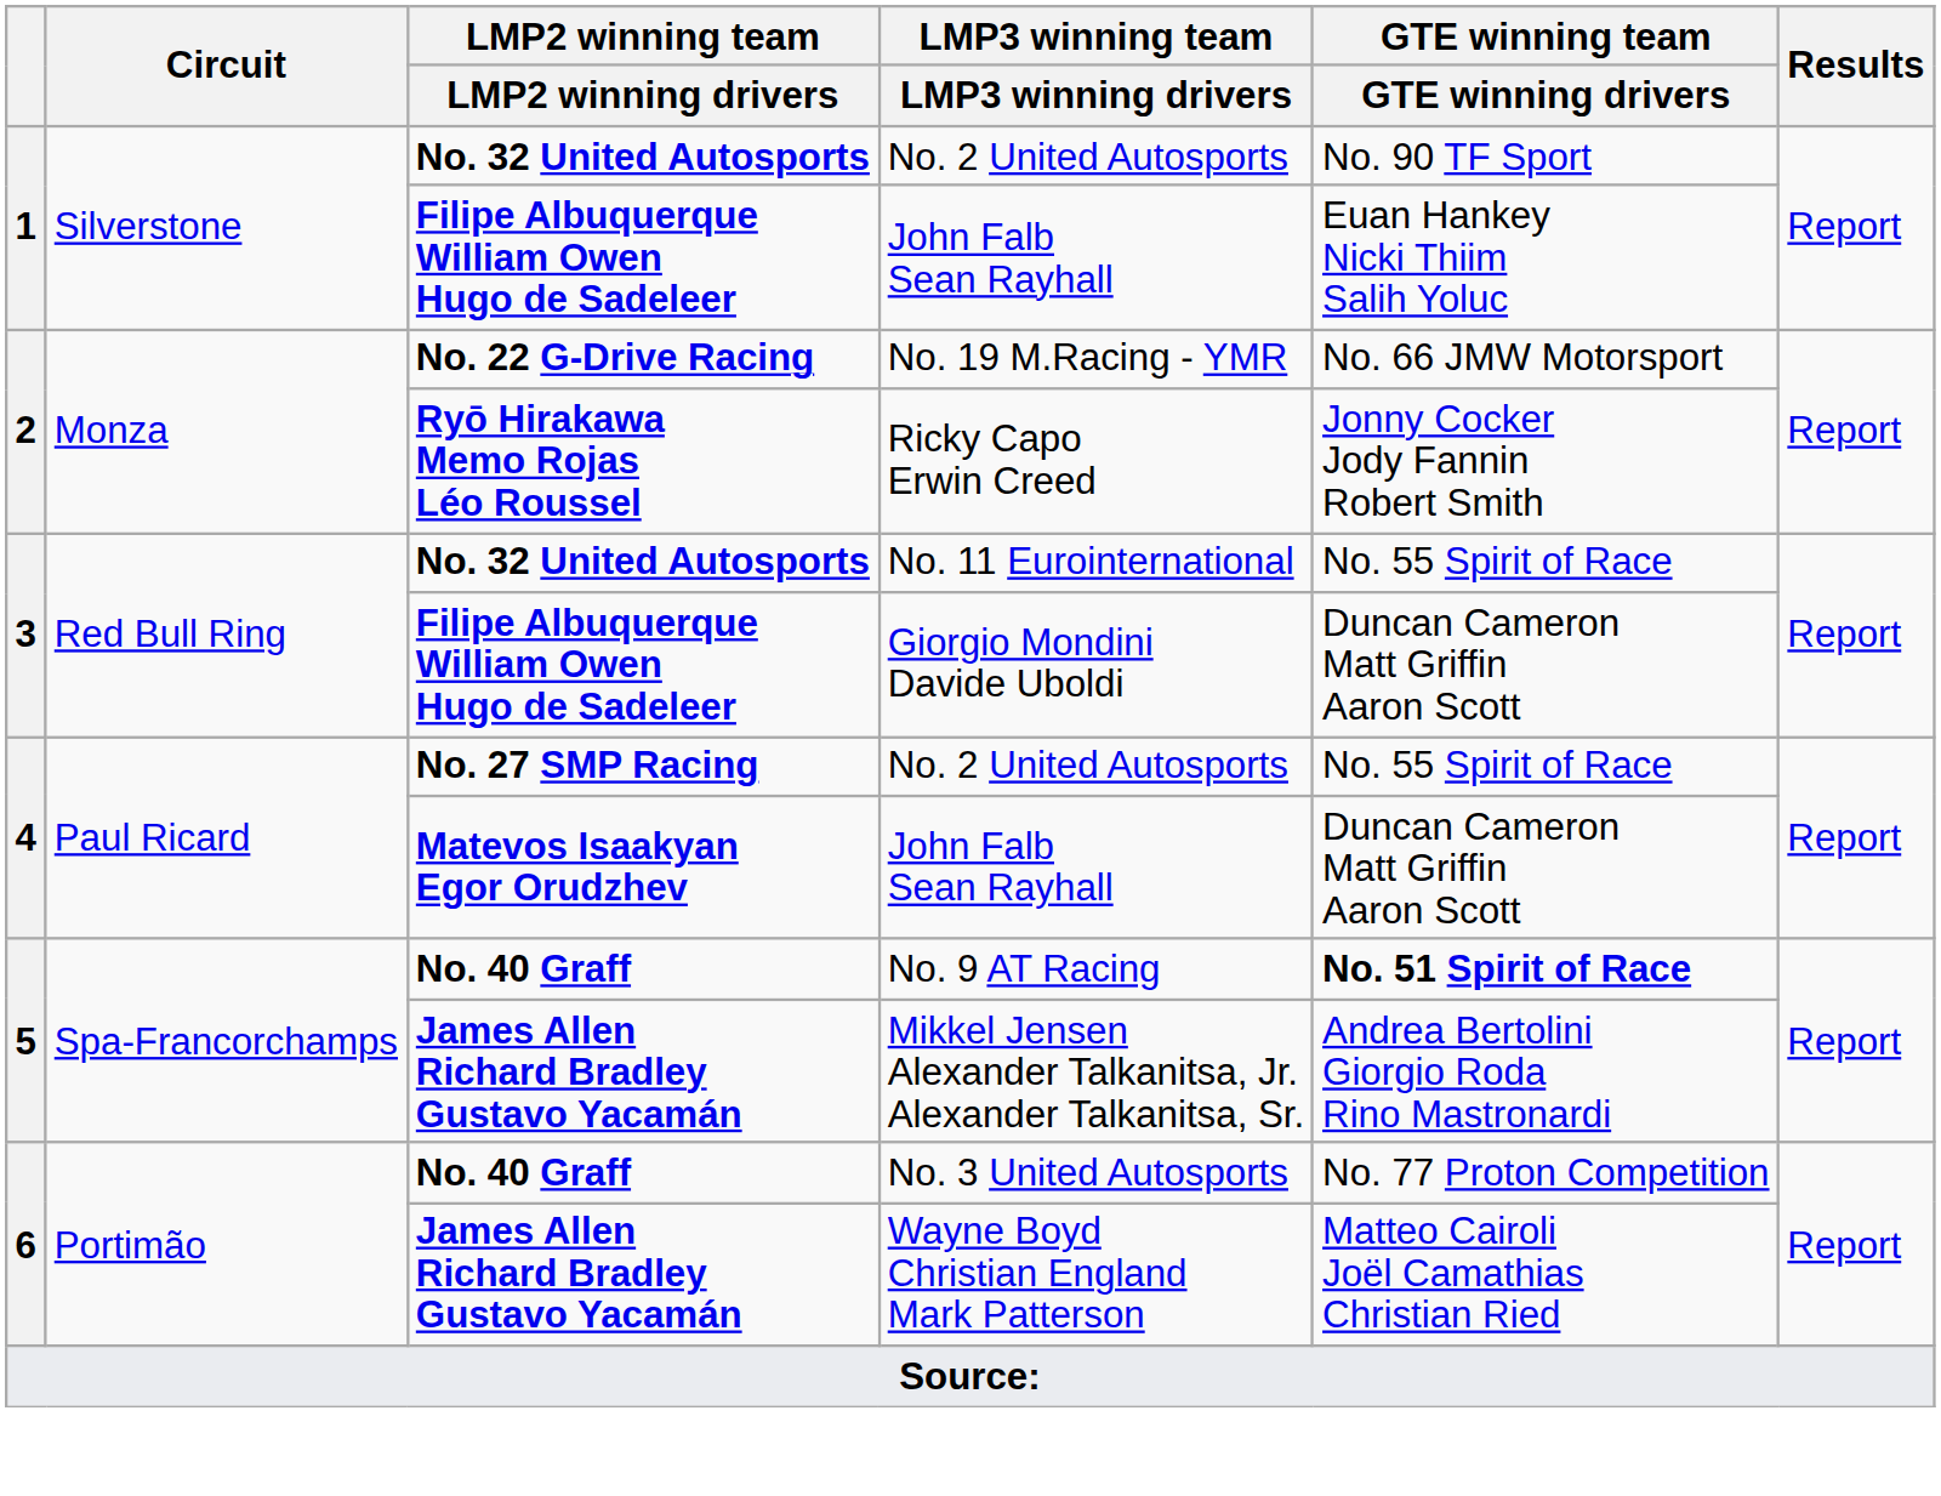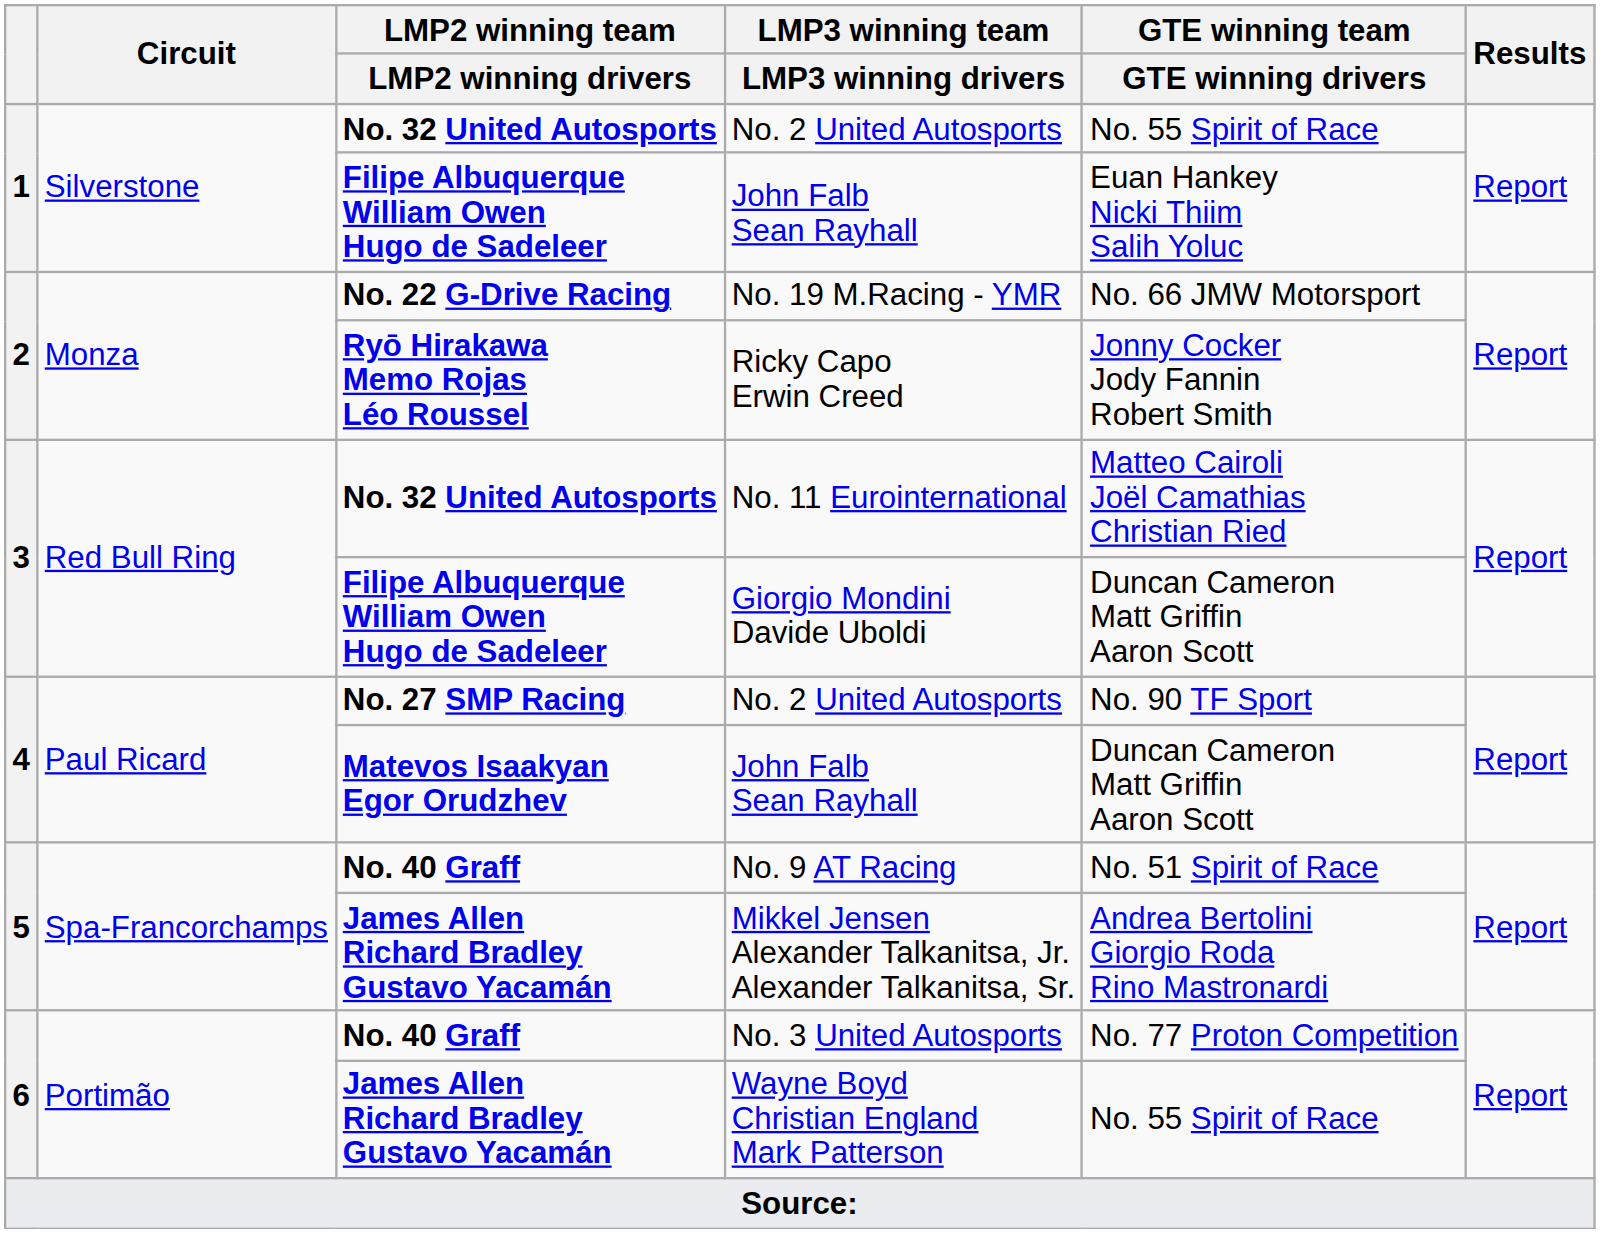No. 32 United Autosports / No. 2 United Autosports | GTE winning team / GTE winning drivers: No. 90 TF Sport -> No. 55 Spirit of Race
No. 11 Eurointernational | GTE winning team / GTE winning drivers: No. 55 Spirit of Race -> Matteo Cairoli Joël Camathias Christian Ried
No. 27 SMP Racing / No. 2 United Autosports | GTE winning team / GTE winning drivers: No. 55 Spirit of Race -> No. 90 TF Sport
No. 9 AT Racing | GTE winning team / GTE winning drivers: bold -> normal
Wayne Boyd Christian England Mark Patterson | GTE winning team / GTE winning drivers: Matteo Cairoli Joël Camathias Christian Ried -> No. 55 Spirit of Race
